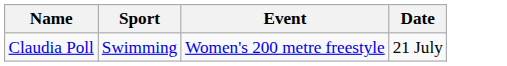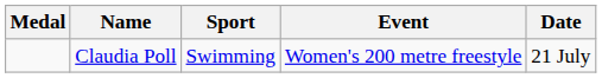+ column: Medal
